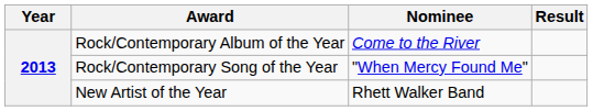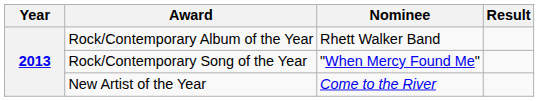Rock/Contemporary Album of the Year | Nominee: Come to the River -> Rhett Walker Band
New Artist of the Year | Nominee: Rhett Walker Band -> Come to the River
